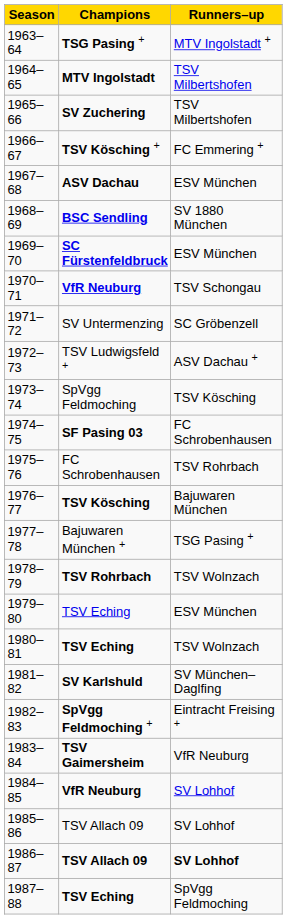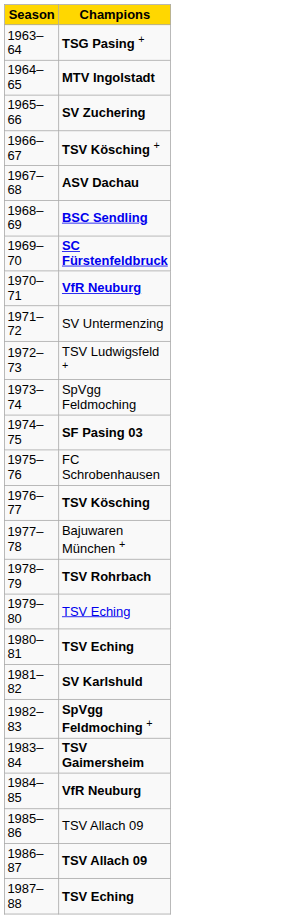- column: Runners–up | MTV Ingolstadt + | TSV Milbertshofen | TSV Milbertshofen | FC Emmering + | ESV München | SV 1880 München | ESV München | TSV Schongau | SC Gröbenzell | ASV Dachau + | TSV Kösching | FC Schrobenhausen | TSV Rohrbach | Bajuwaren München | TSG Pasing + | TSV Wolnzach | ESV München | TSV Wolnzach | SV München–Daglfing | Eintracht Freising + | VfR Neuburg | SV Lohhof | SV Lohhof | SV Lohhof | SpVgg Feldmoching
